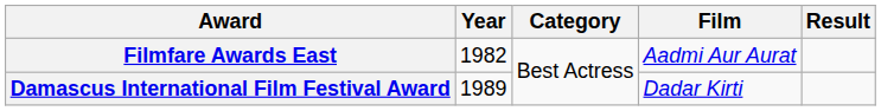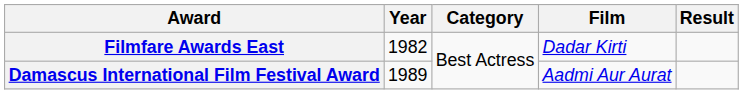Filmfare Awards East | Film: Aadmi Aur Aurat -> Dadar Kirti
Damascus International Film Festival Award | Film: Dadar Kirti -> Aadmi Aur Aurat
